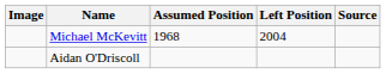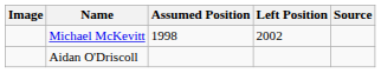Michael McKevitt | Assumed Position: 1968 -> 1998
Michael McKevitt | Left Position: 2004 -> 2002
